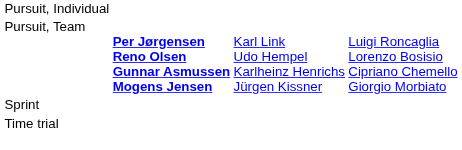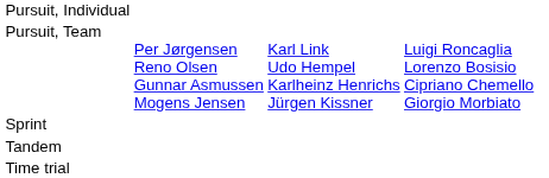Pursuit, Team | column 2: bold -> normal
+ row: Tandem
